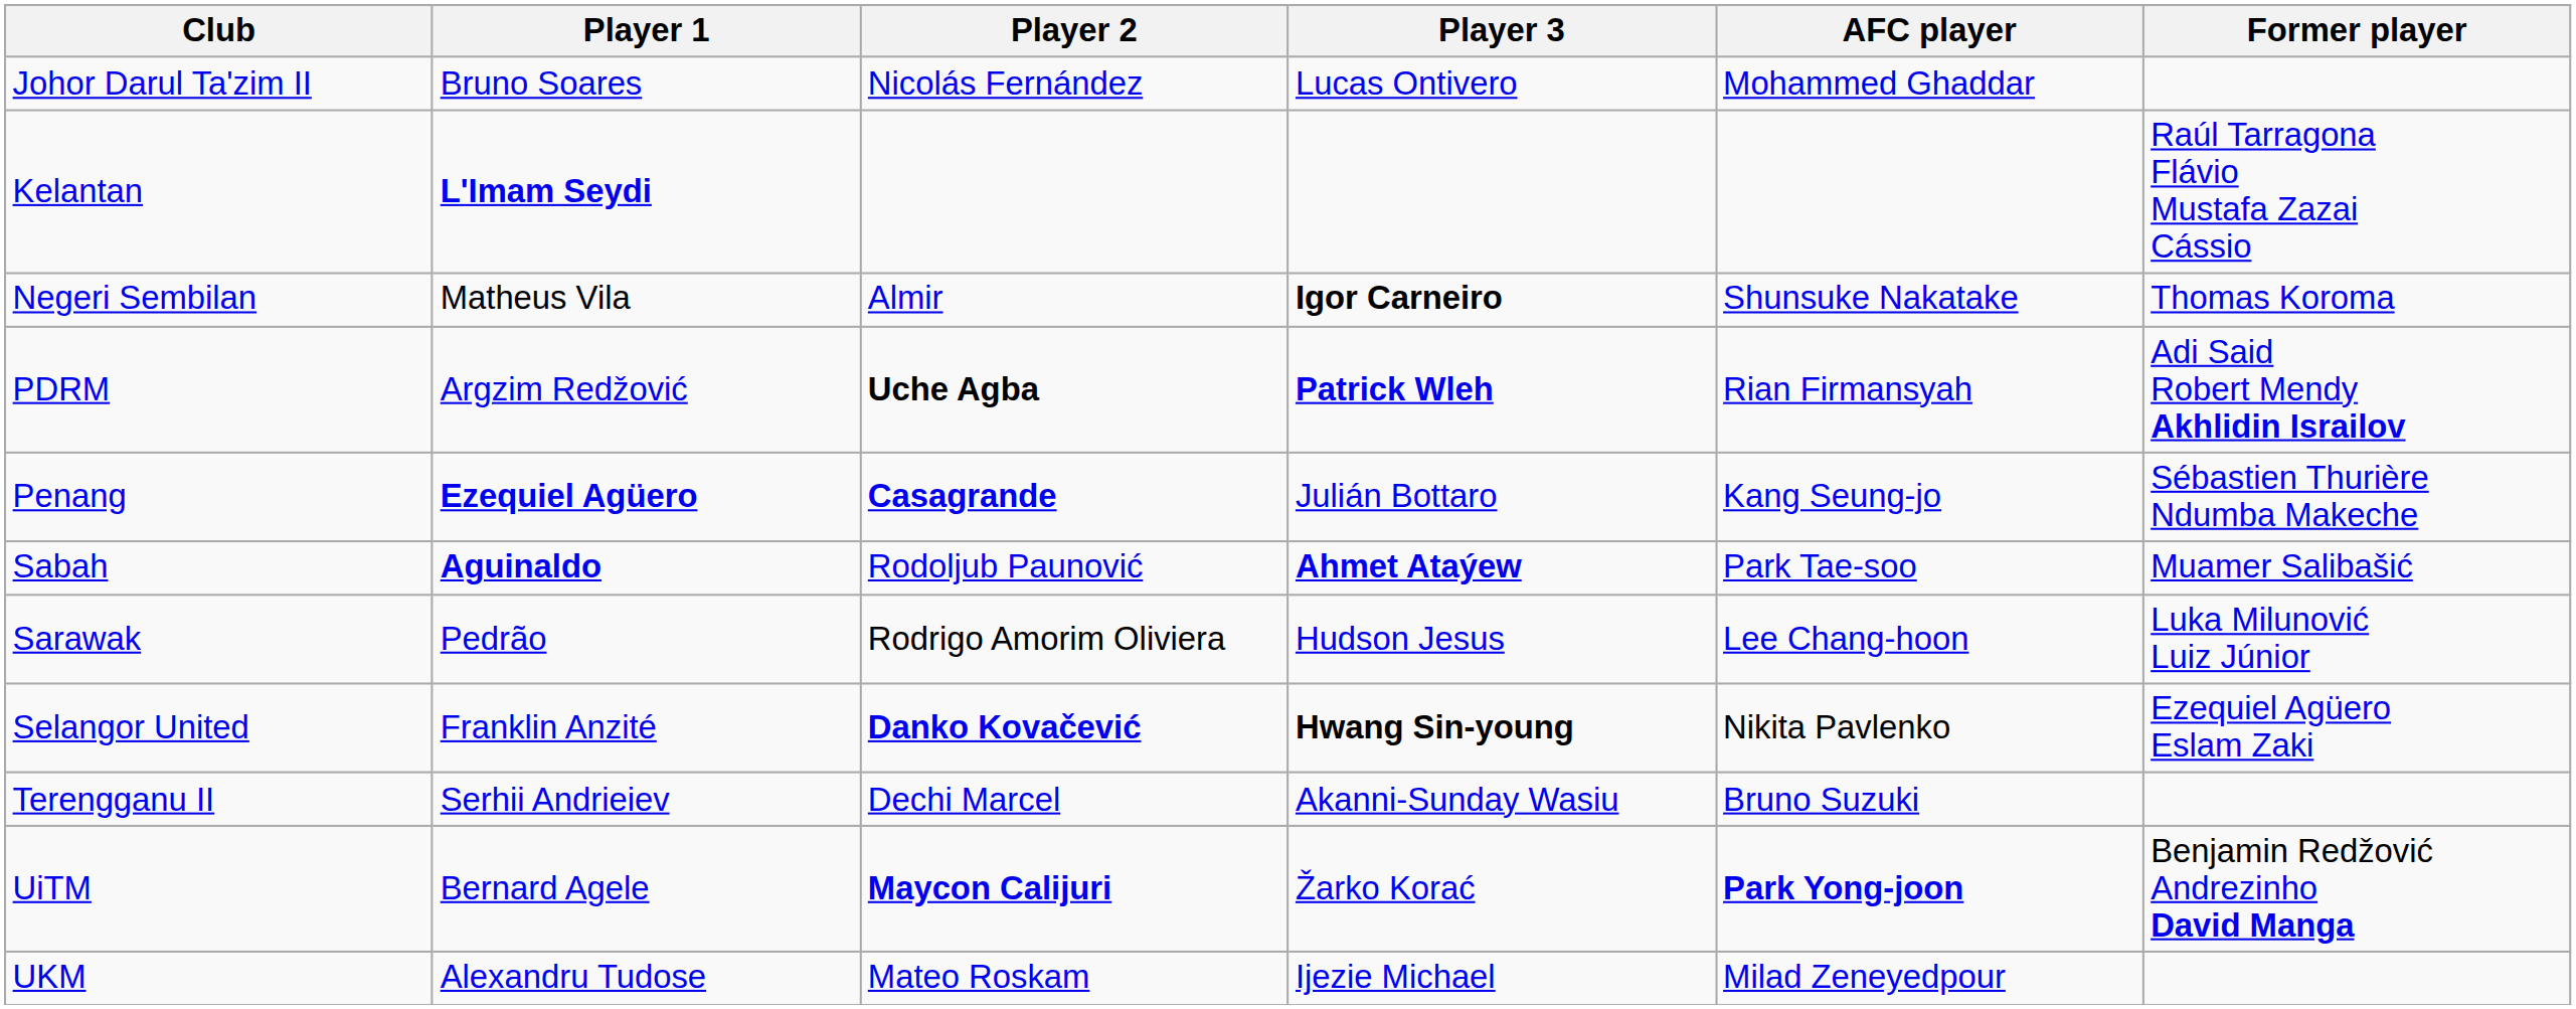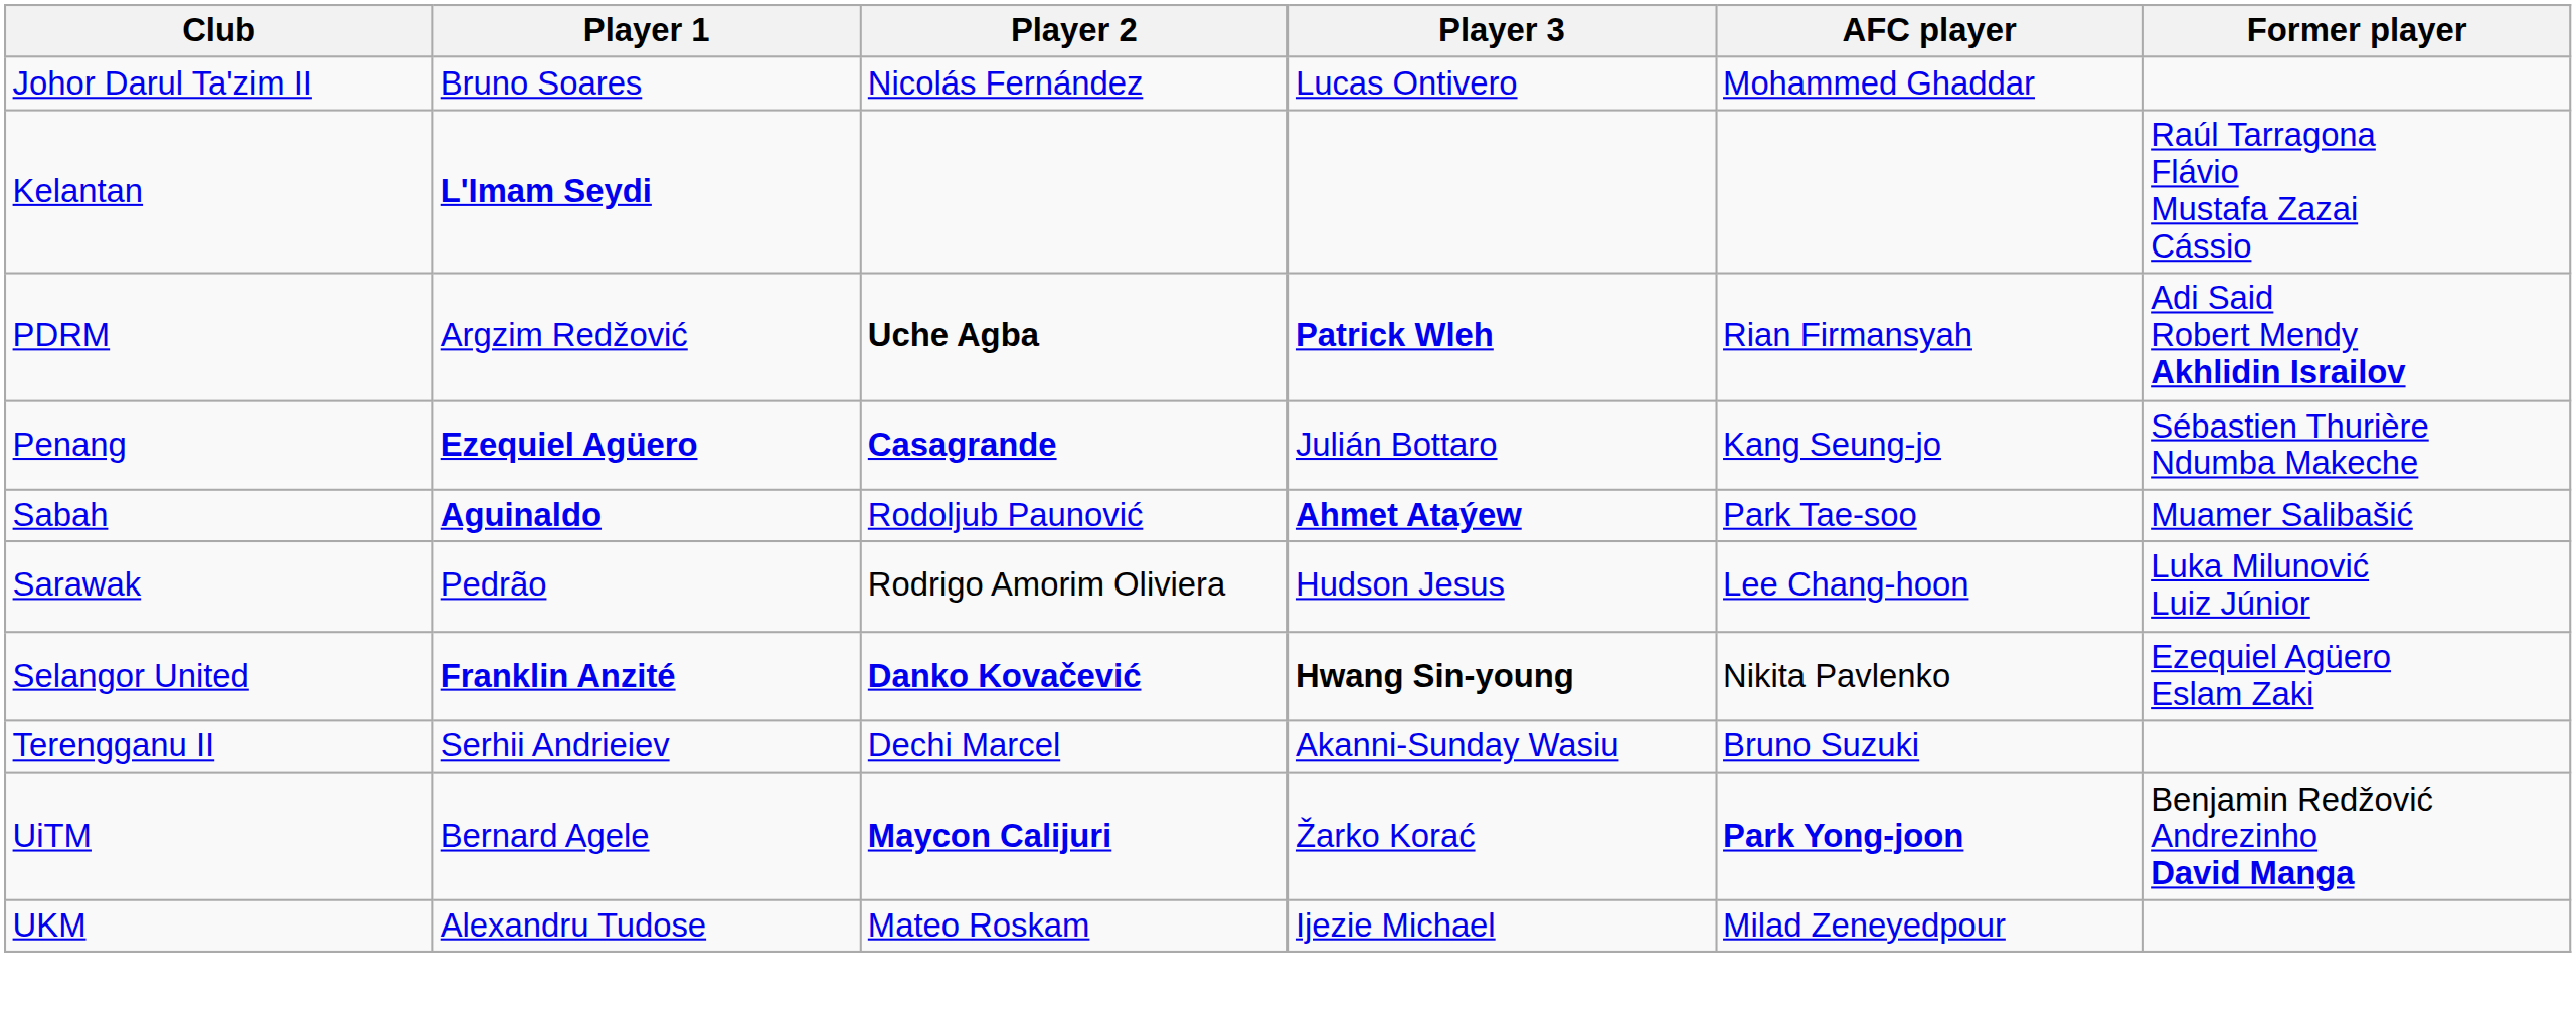- row: Negeri Sembilan | Matheus Vila | Almir | Igor Carneiro | Shunsuke Nakatake | Thomas Koroma
Selangor United | Player 1: normal -> bold
